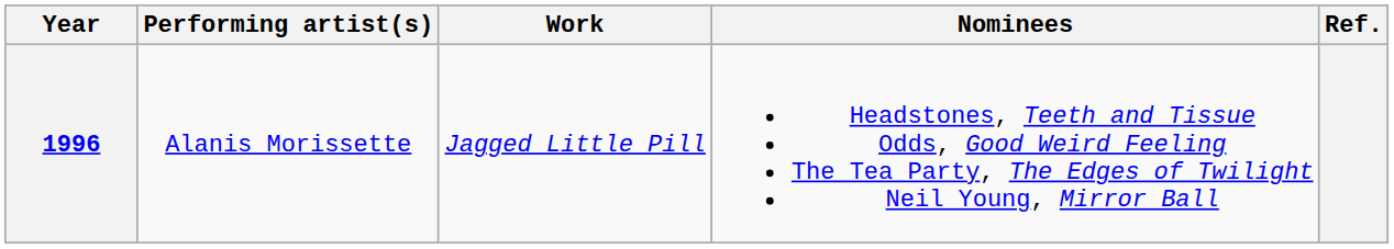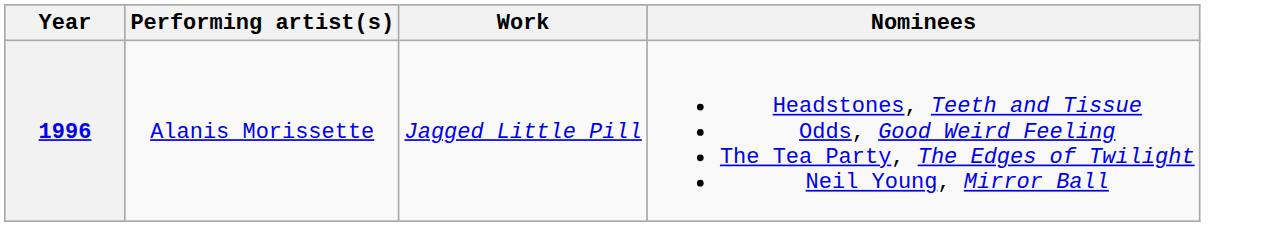- column: Ref.
